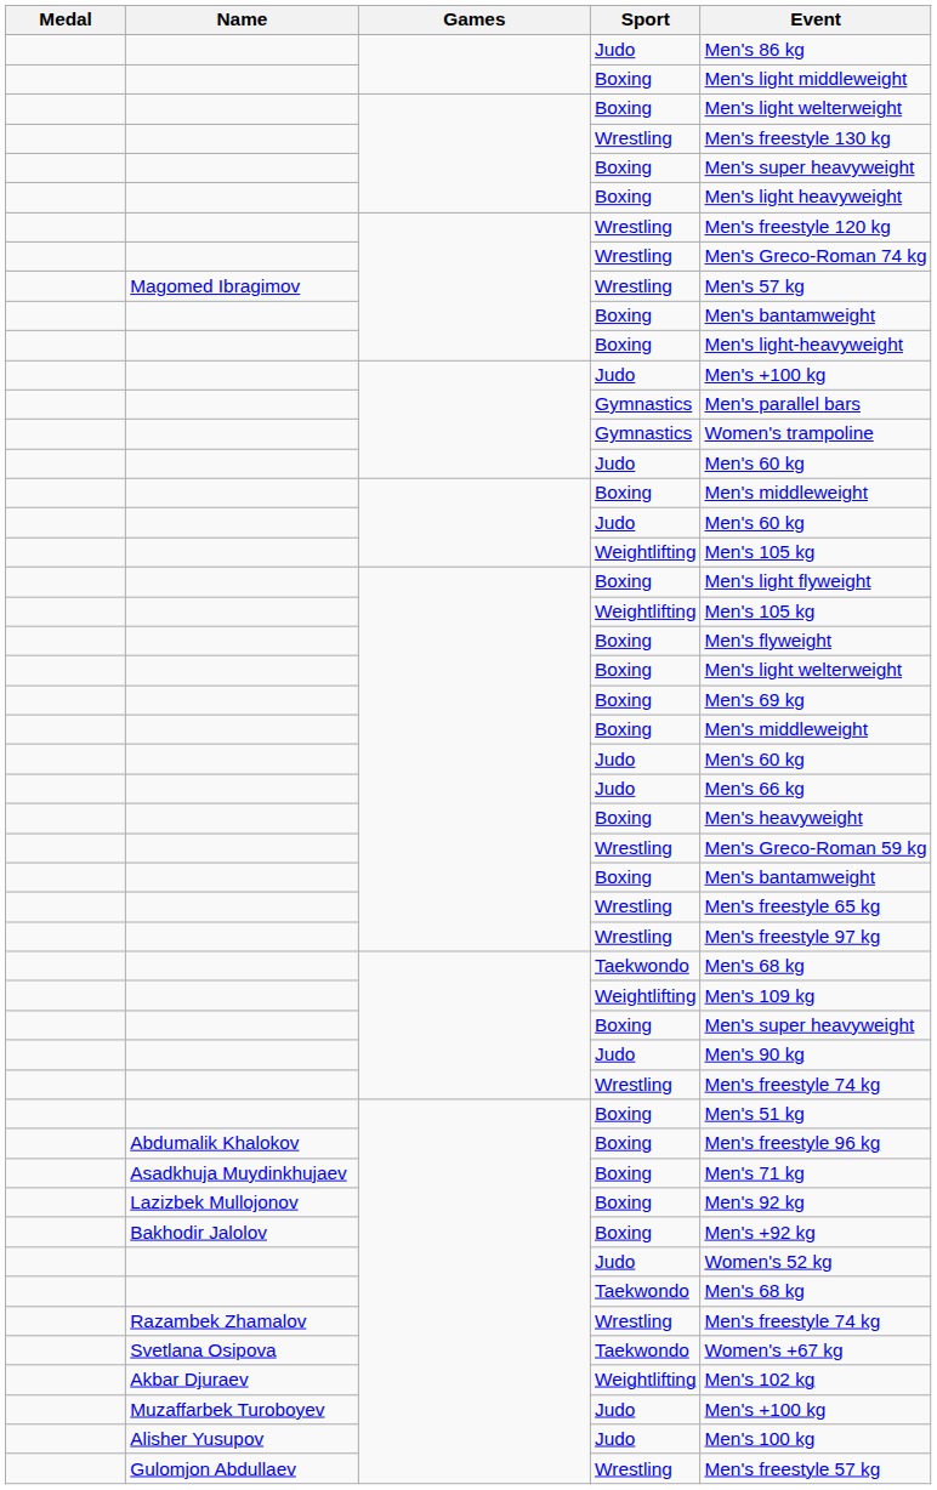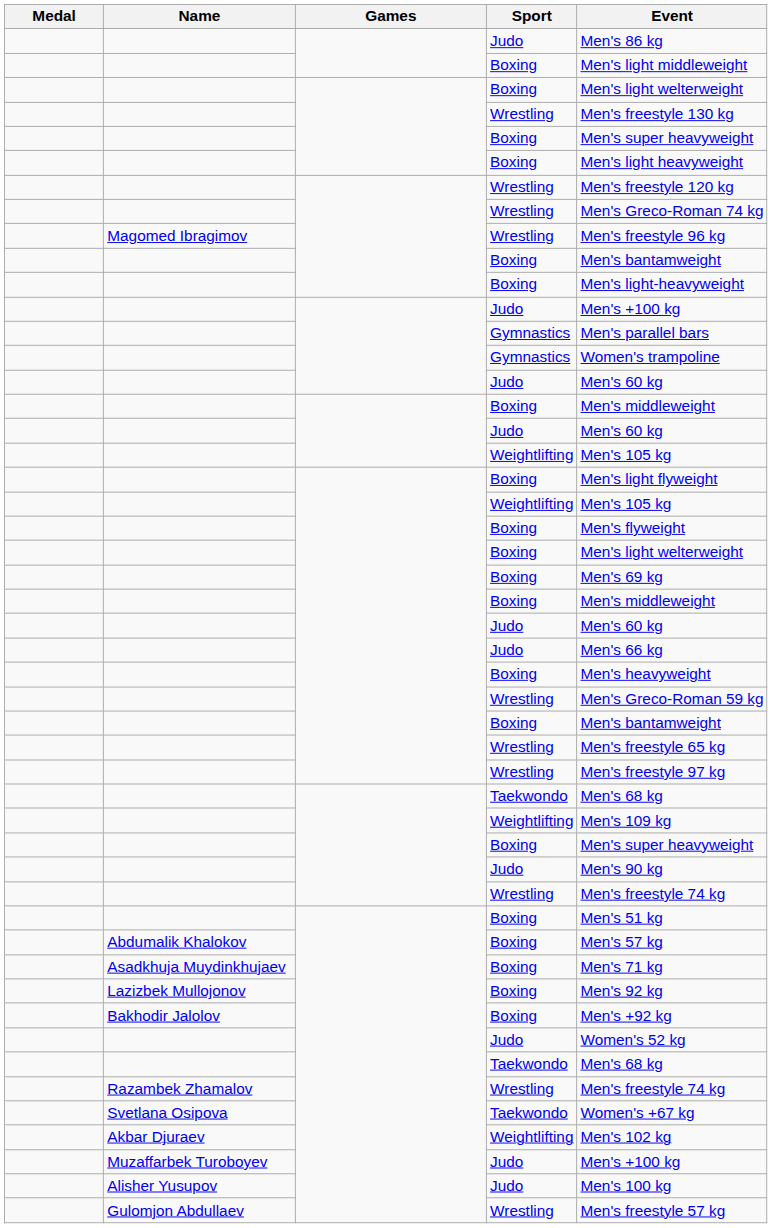Magomed Ibragimov | Event: Men's 57 kg -> Men's freestyle 96 kg
Abdumalik Khalokov | Event: Men's freestyle 96 kg -> Men's 57 kg
